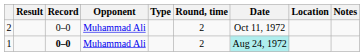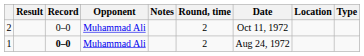columns swapped: Type <-> Notes
1 | Date: paleturquoise background -> no background
